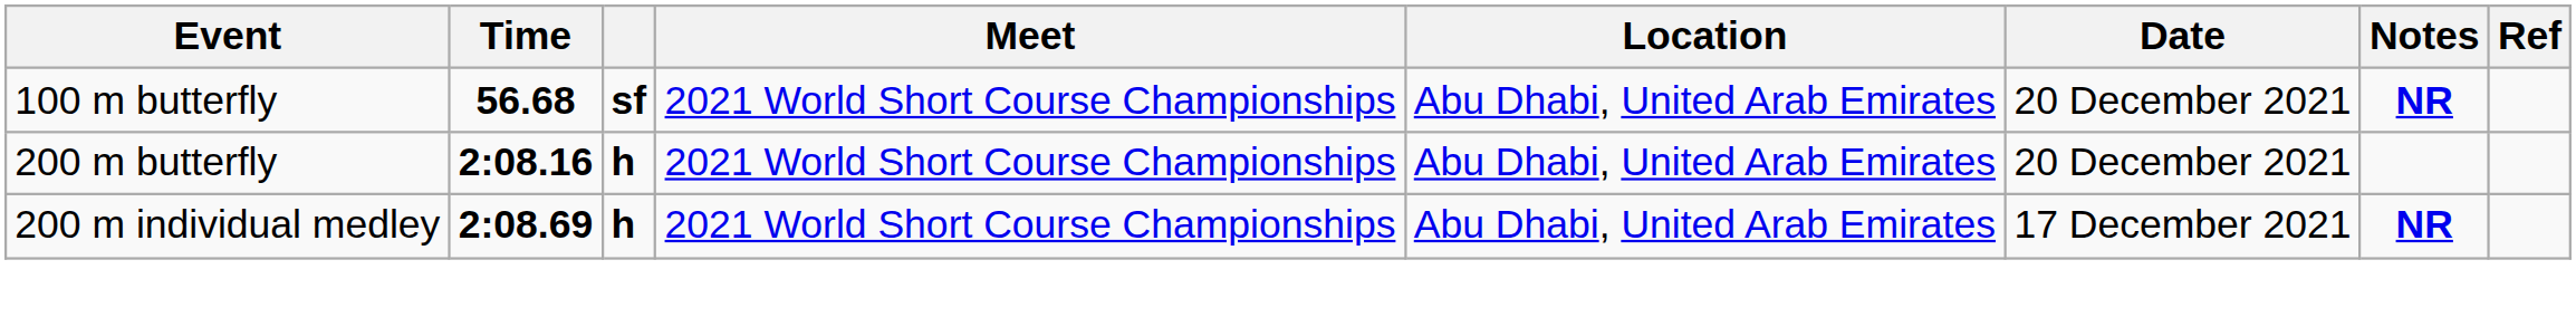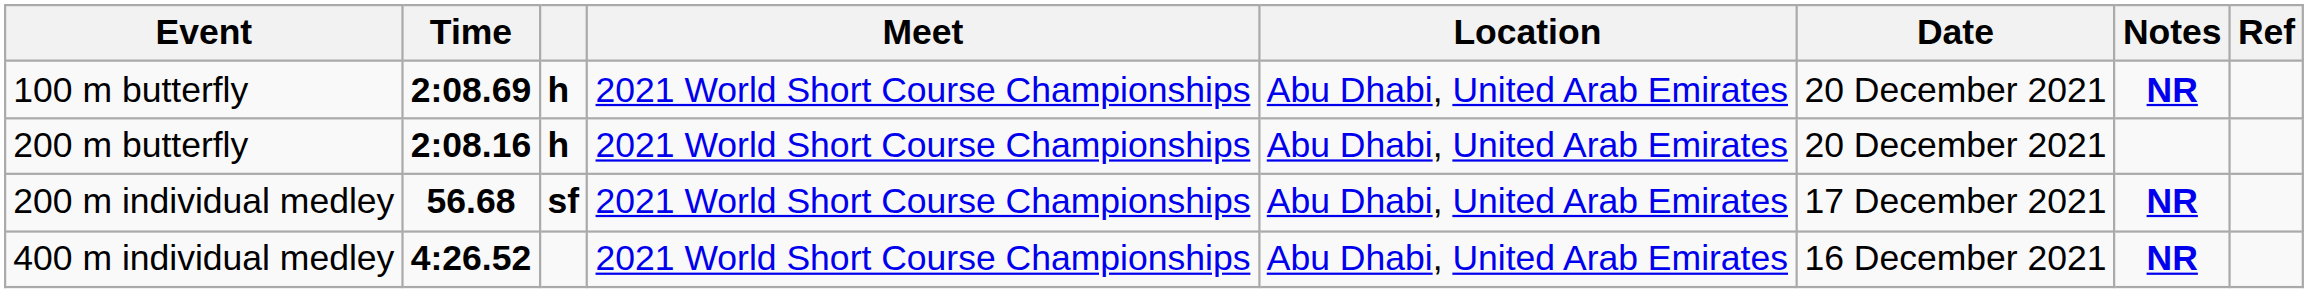100 m butterfly | Time: 56.68 -> 2:08.69
100 m butterfly | column 3: sf -> h
200 m individual medley | Time: 2:08.69 -> 56.68
200 m individual medley | column 3: h -> sf
+ row: 400 m individual medley | 4:26.52 | 2021 World Short Course Championships | Abu Dhabi, United Arab Emirates | 16 December 2021 | NR
